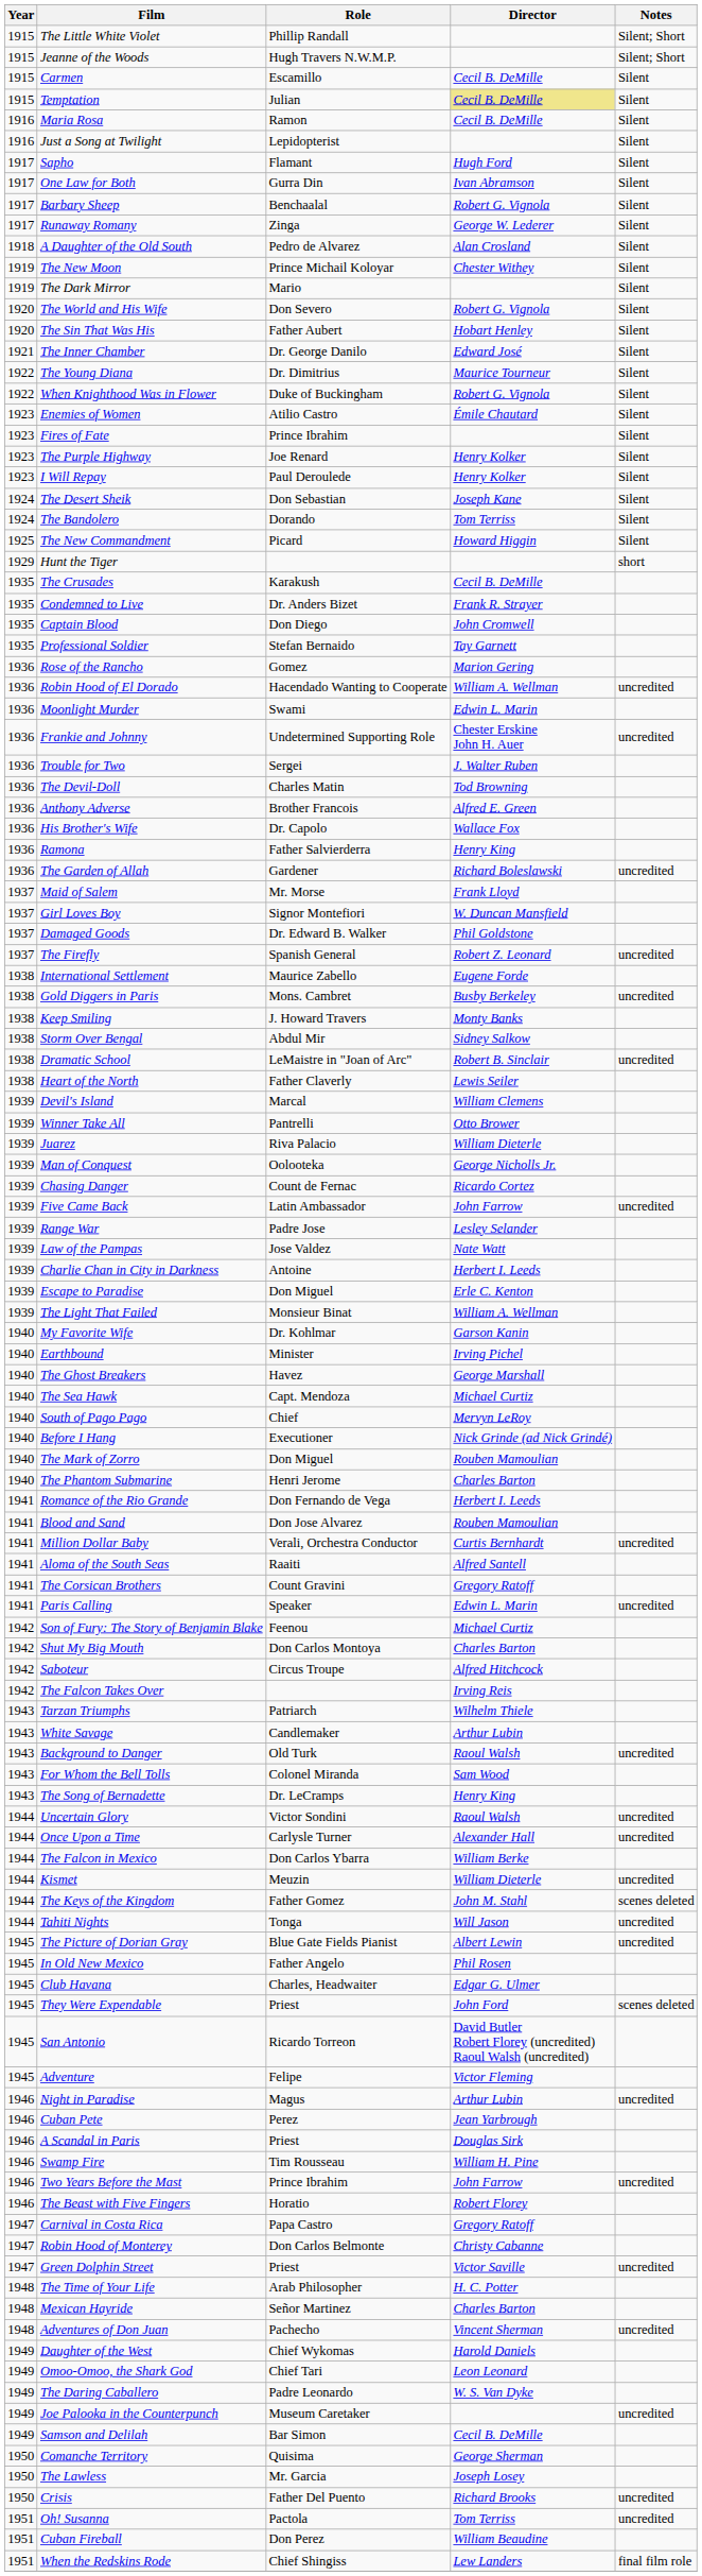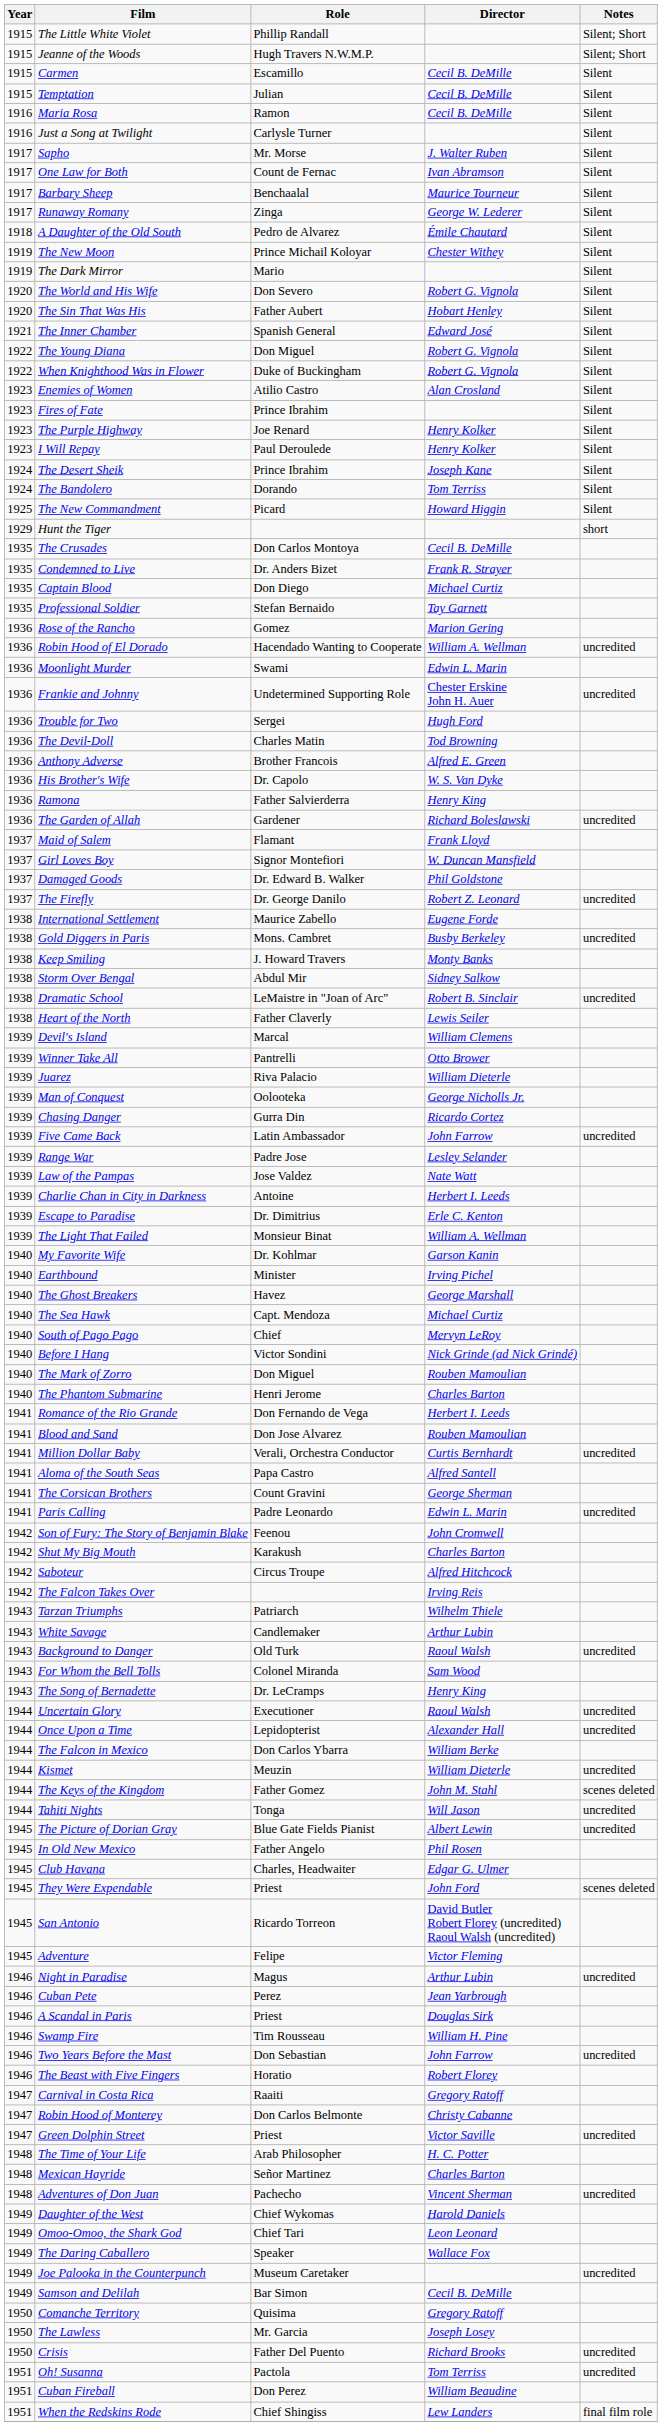Temptation | Director: khaki background -> no background
Just a Song at Twilight | Role: Lepidopterist -> Carlysle Turner
Sapho | Role: Flamant -> Mr. Morse
Sapho | Director: Hugh Ford -> J. Walter Ruben
One Law for Both | Role: Gurra Din -> Count de Fernac
Barbary Sheep | Director: Robert G. Vignola -> Maurice Tourneur
A Daughter of the Old South | Director: Alan Crosland -> Émile Chautard
The Inner Chamber | Role: Dr. George Danilo -> Spanish General
The Young Diana | Role: Dr. Dimitrius -> Don Miguel
The Young Diana | Director: Maurice Tourneur -> Robert G. Vignola
Enemies of Women | Director: Émile Chautard -> Alan Crosland
The Desert Sheik | Role: Don Sebastian -> Prince Ibrahim
The Crusades | Role: Karakush -> Don Carlos Montoya
Captain Blood | Director: John Cromwell -> Michael Curtiz
Trouble for Two | Director: J. Walter Ruben -> Hugh Ford
His Brother's Wife | Director: Wallace Fox -> W. S. Van Dyke
Maid of Salem | Role: Mr. Morse -> Flamant
The Firefly | Role: Spanish General -> Dr. George Danilo
Chasing Danger | Role: Count de Fernac -> Gurra Din
Escape to Paradise | Role: Don Miguel -> Dr. Dimitrius
Before I Hang | Role: Executioner -> Victor Sondini
Aloma of the South Seas | Role: Raaiti -> Papa Castro
The Corsican Brothers | Director: Gregory Ratoff -> George Sherman
Paris Calling | Role: Speaker -> Padre Leonardo
Son of Fury: The Story of Benjamin Blake | Director: Michael Curtiz -> John Cromwell
Shut My Big Mouth | Role: Don Carlos Montoya -> Karakush
Uncertain Glory | Role: Victor Sondini -> Executioner
Once Upon a Time | Role: Carlysle Turner -> Lepidopterist
Two Years Before the Mast | Role: Prince Ibrahim -> Don Sebastian
Carnival in Costa Rica | Role: Papa Castro -> Raaiti
The Daring Caballero | Role: Padre Leonardo -> Speaker
The Daring Caballero | Director: W. S. Van Dyke -> Wallace Fox
Comanche Territory | Director: George Sherman -> Gregory Ratoff
